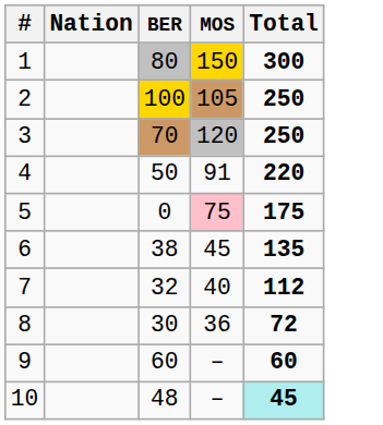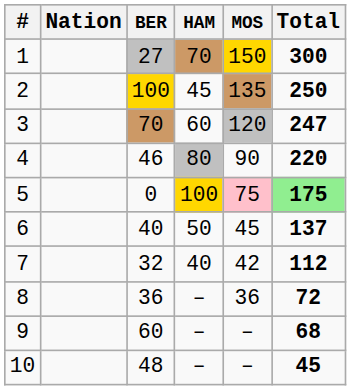+ column: HAM | 70 | 45 | 60 | 80 | 100 | 50 | 40 | – | – | –
1 | BER: 80 -> 27
2 | MOS: 105 -> 135
3 | Total: 250 -> 247
4 | BER: 50 -> 46
4 | MOS: 91 -> 90
5 | Total: no background -> lightgreen background
6 | BER: 38 -> 40
6 | Total: 135 -> 137
7 | MOS: 40 -> 42
8 | BER: 30 -> 36
9 | Total: 60 -> 68
10 | Total: paleturquoise background -> no background
